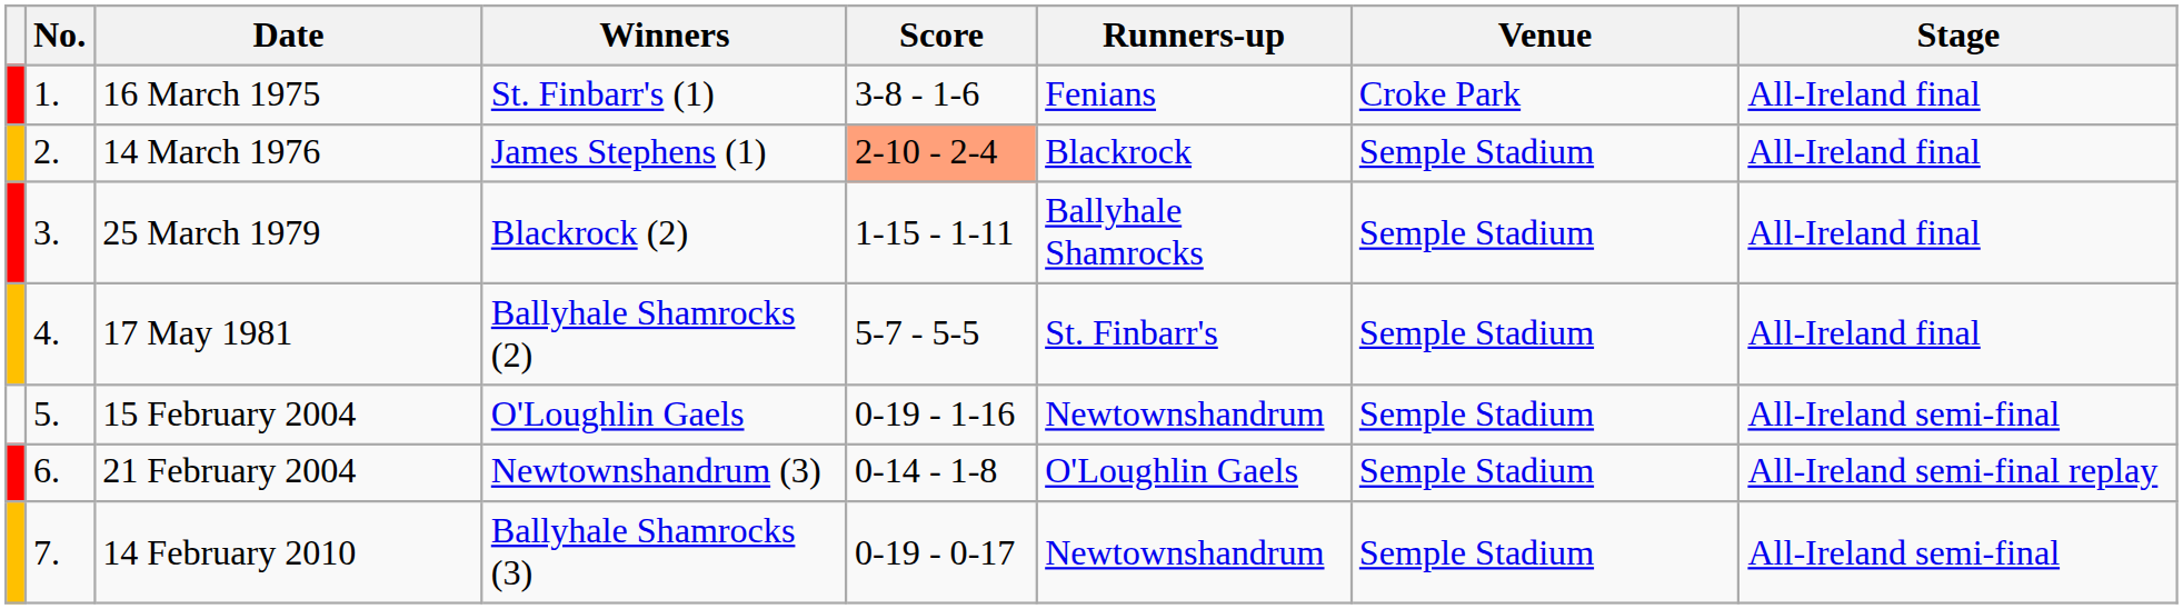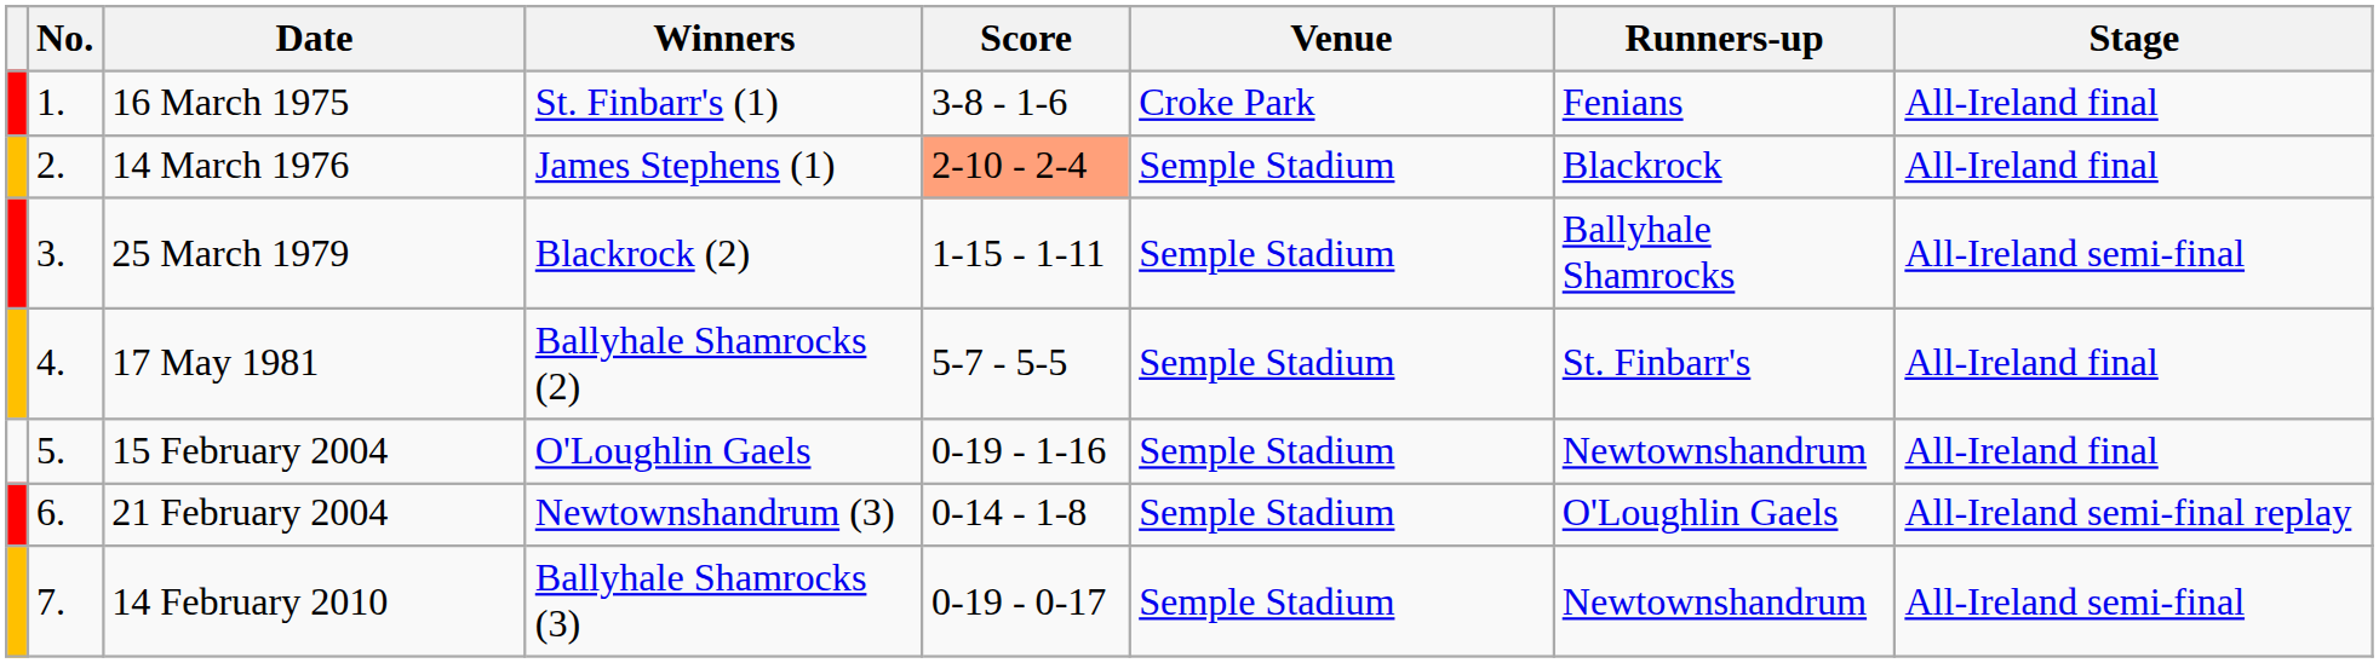columns swapped: Runners-up <-> Venue
25 March 1979 | Stage: All-Ireland final -> All-Ireland semi-final
15 February 2004 | Stage: All-Ireland semi-final -> All-Ireland final
